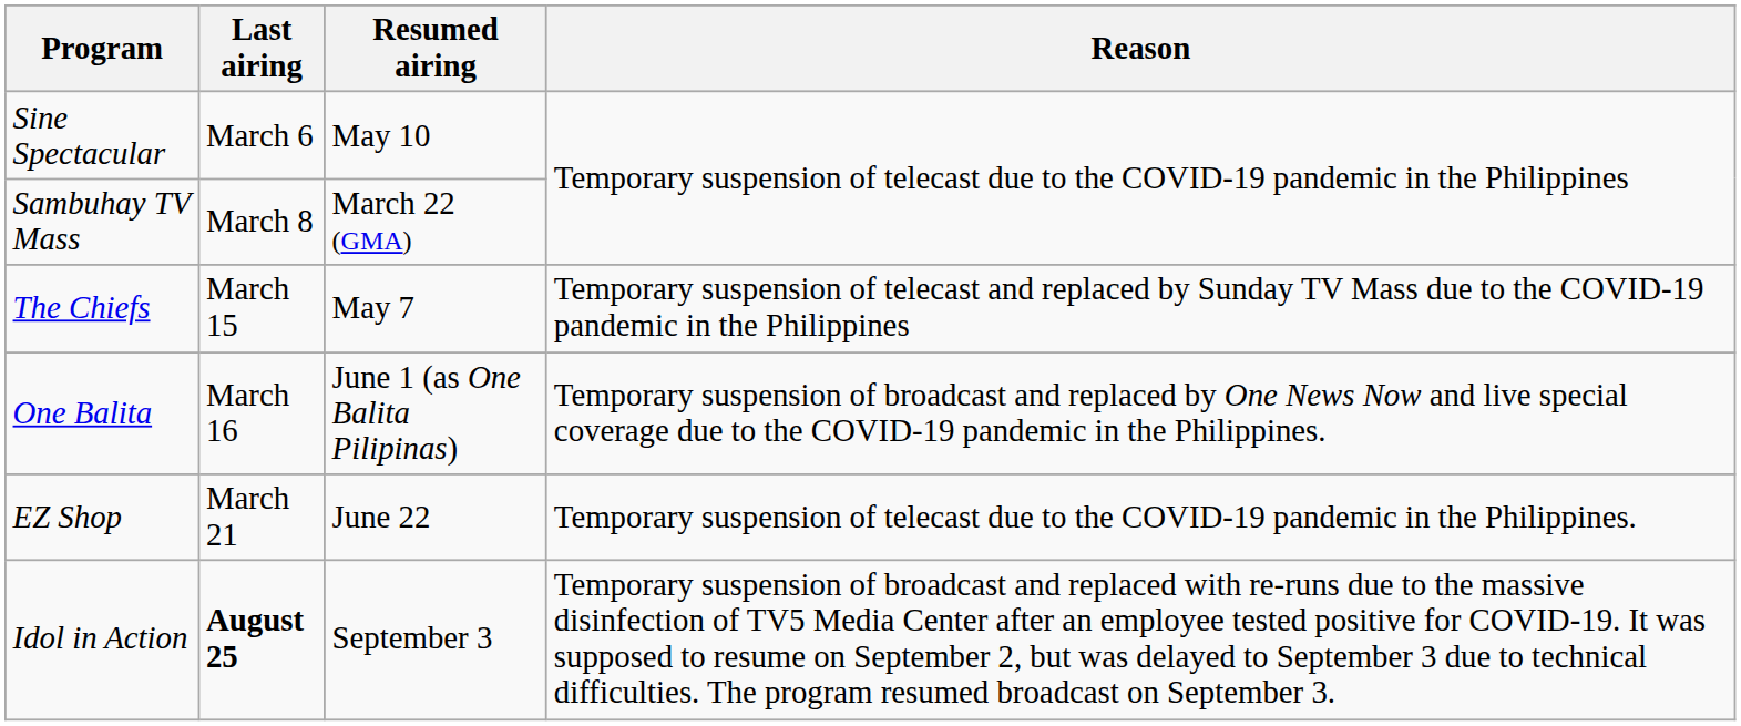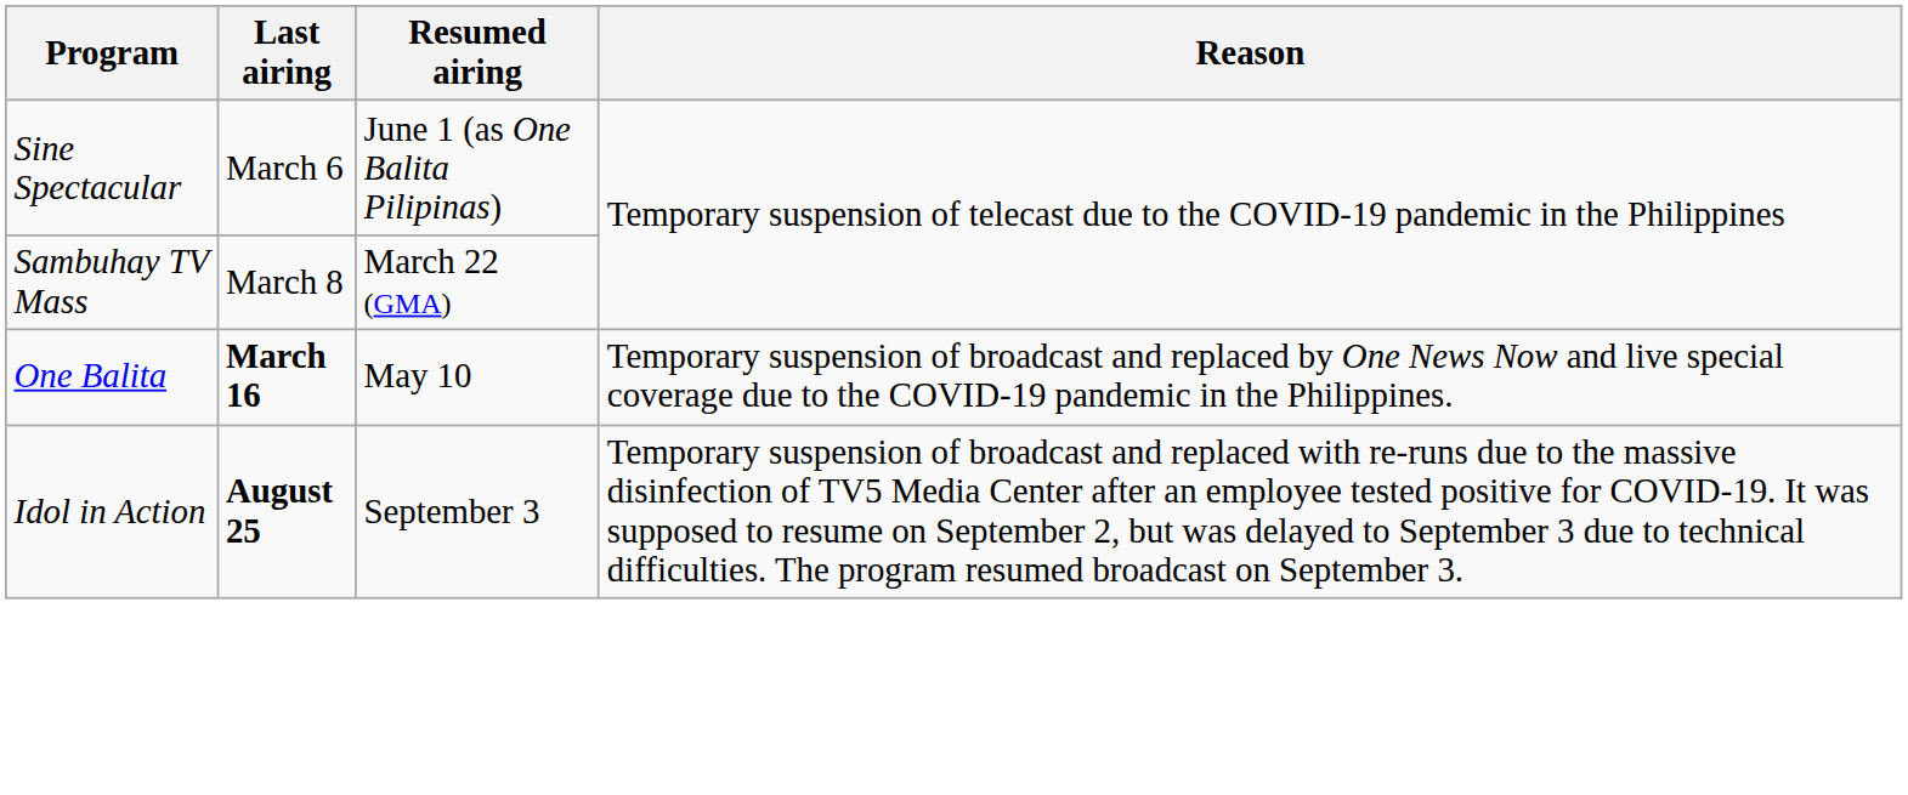Sine Spectacular | Resumed airing: May 10 -> June 1 (as One Balita Pilipinas)
- row: The Chiefs | March 15 | May 7 | Temporary suspension of telecast and replaced by Sunday TV Mass due to the COVID-19 pandemic in the Philippines
One Balita | Last airing: normal -> bold
One Balita | Resumed airing: June 1 (as One Balita Pilipinas) -> May 10
- row: EZ Shop | March 21 | June 22 | Temporary suspension of telecast due to the COVID-19 pandemic in the Philippines.
